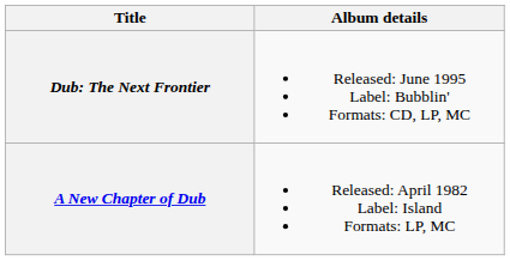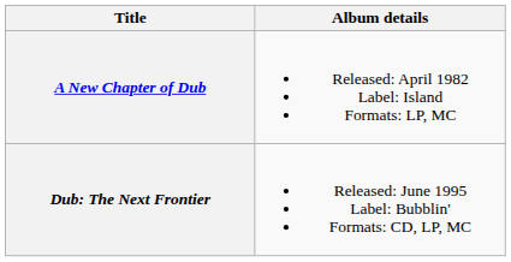rows swapped: A New Chapter of Dub <-> Dub: The Next Frontier
